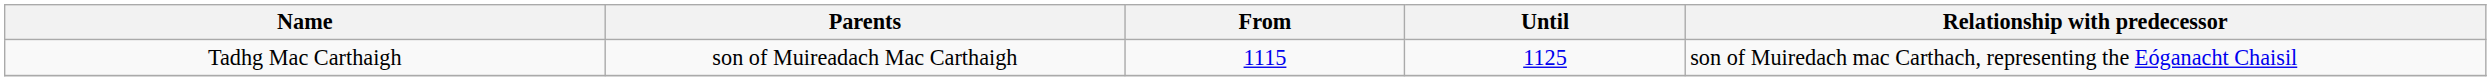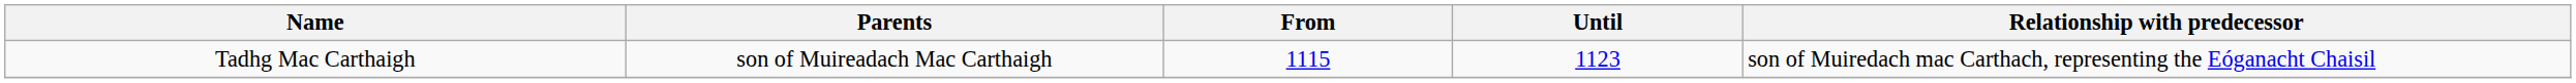Tadhg Mac Carthaigh | Until: 1125 -> 1123
